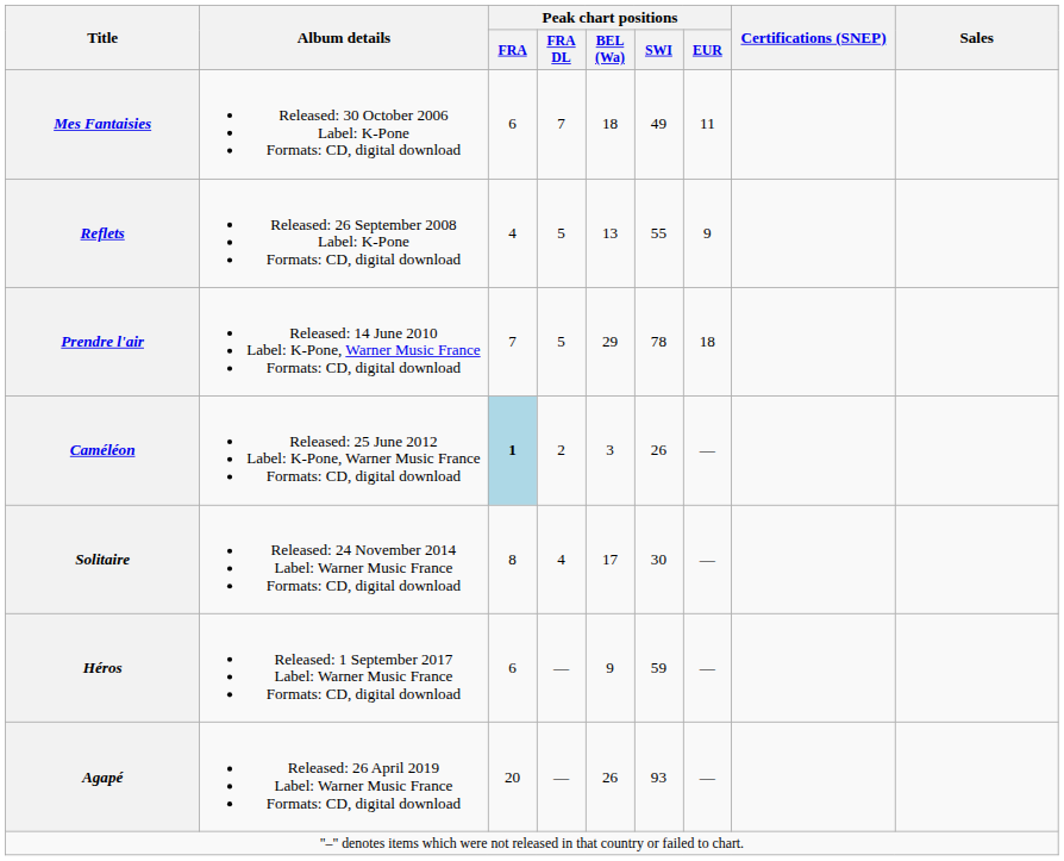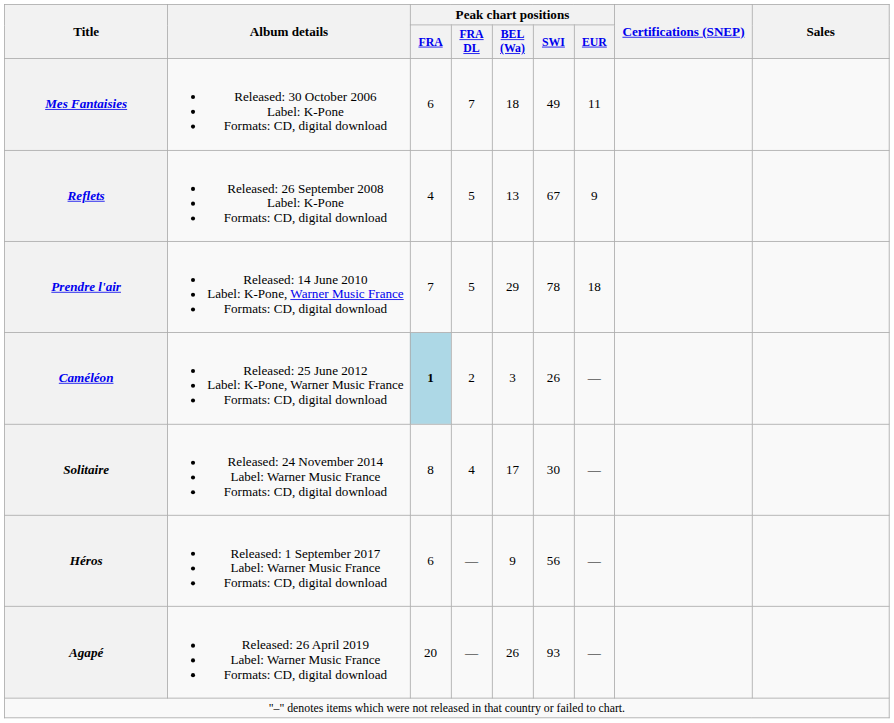Reflets | Peak chart positions / SWI: 55 -> 67
Héros | Peak chart positions / SWI: 59 -> 56
